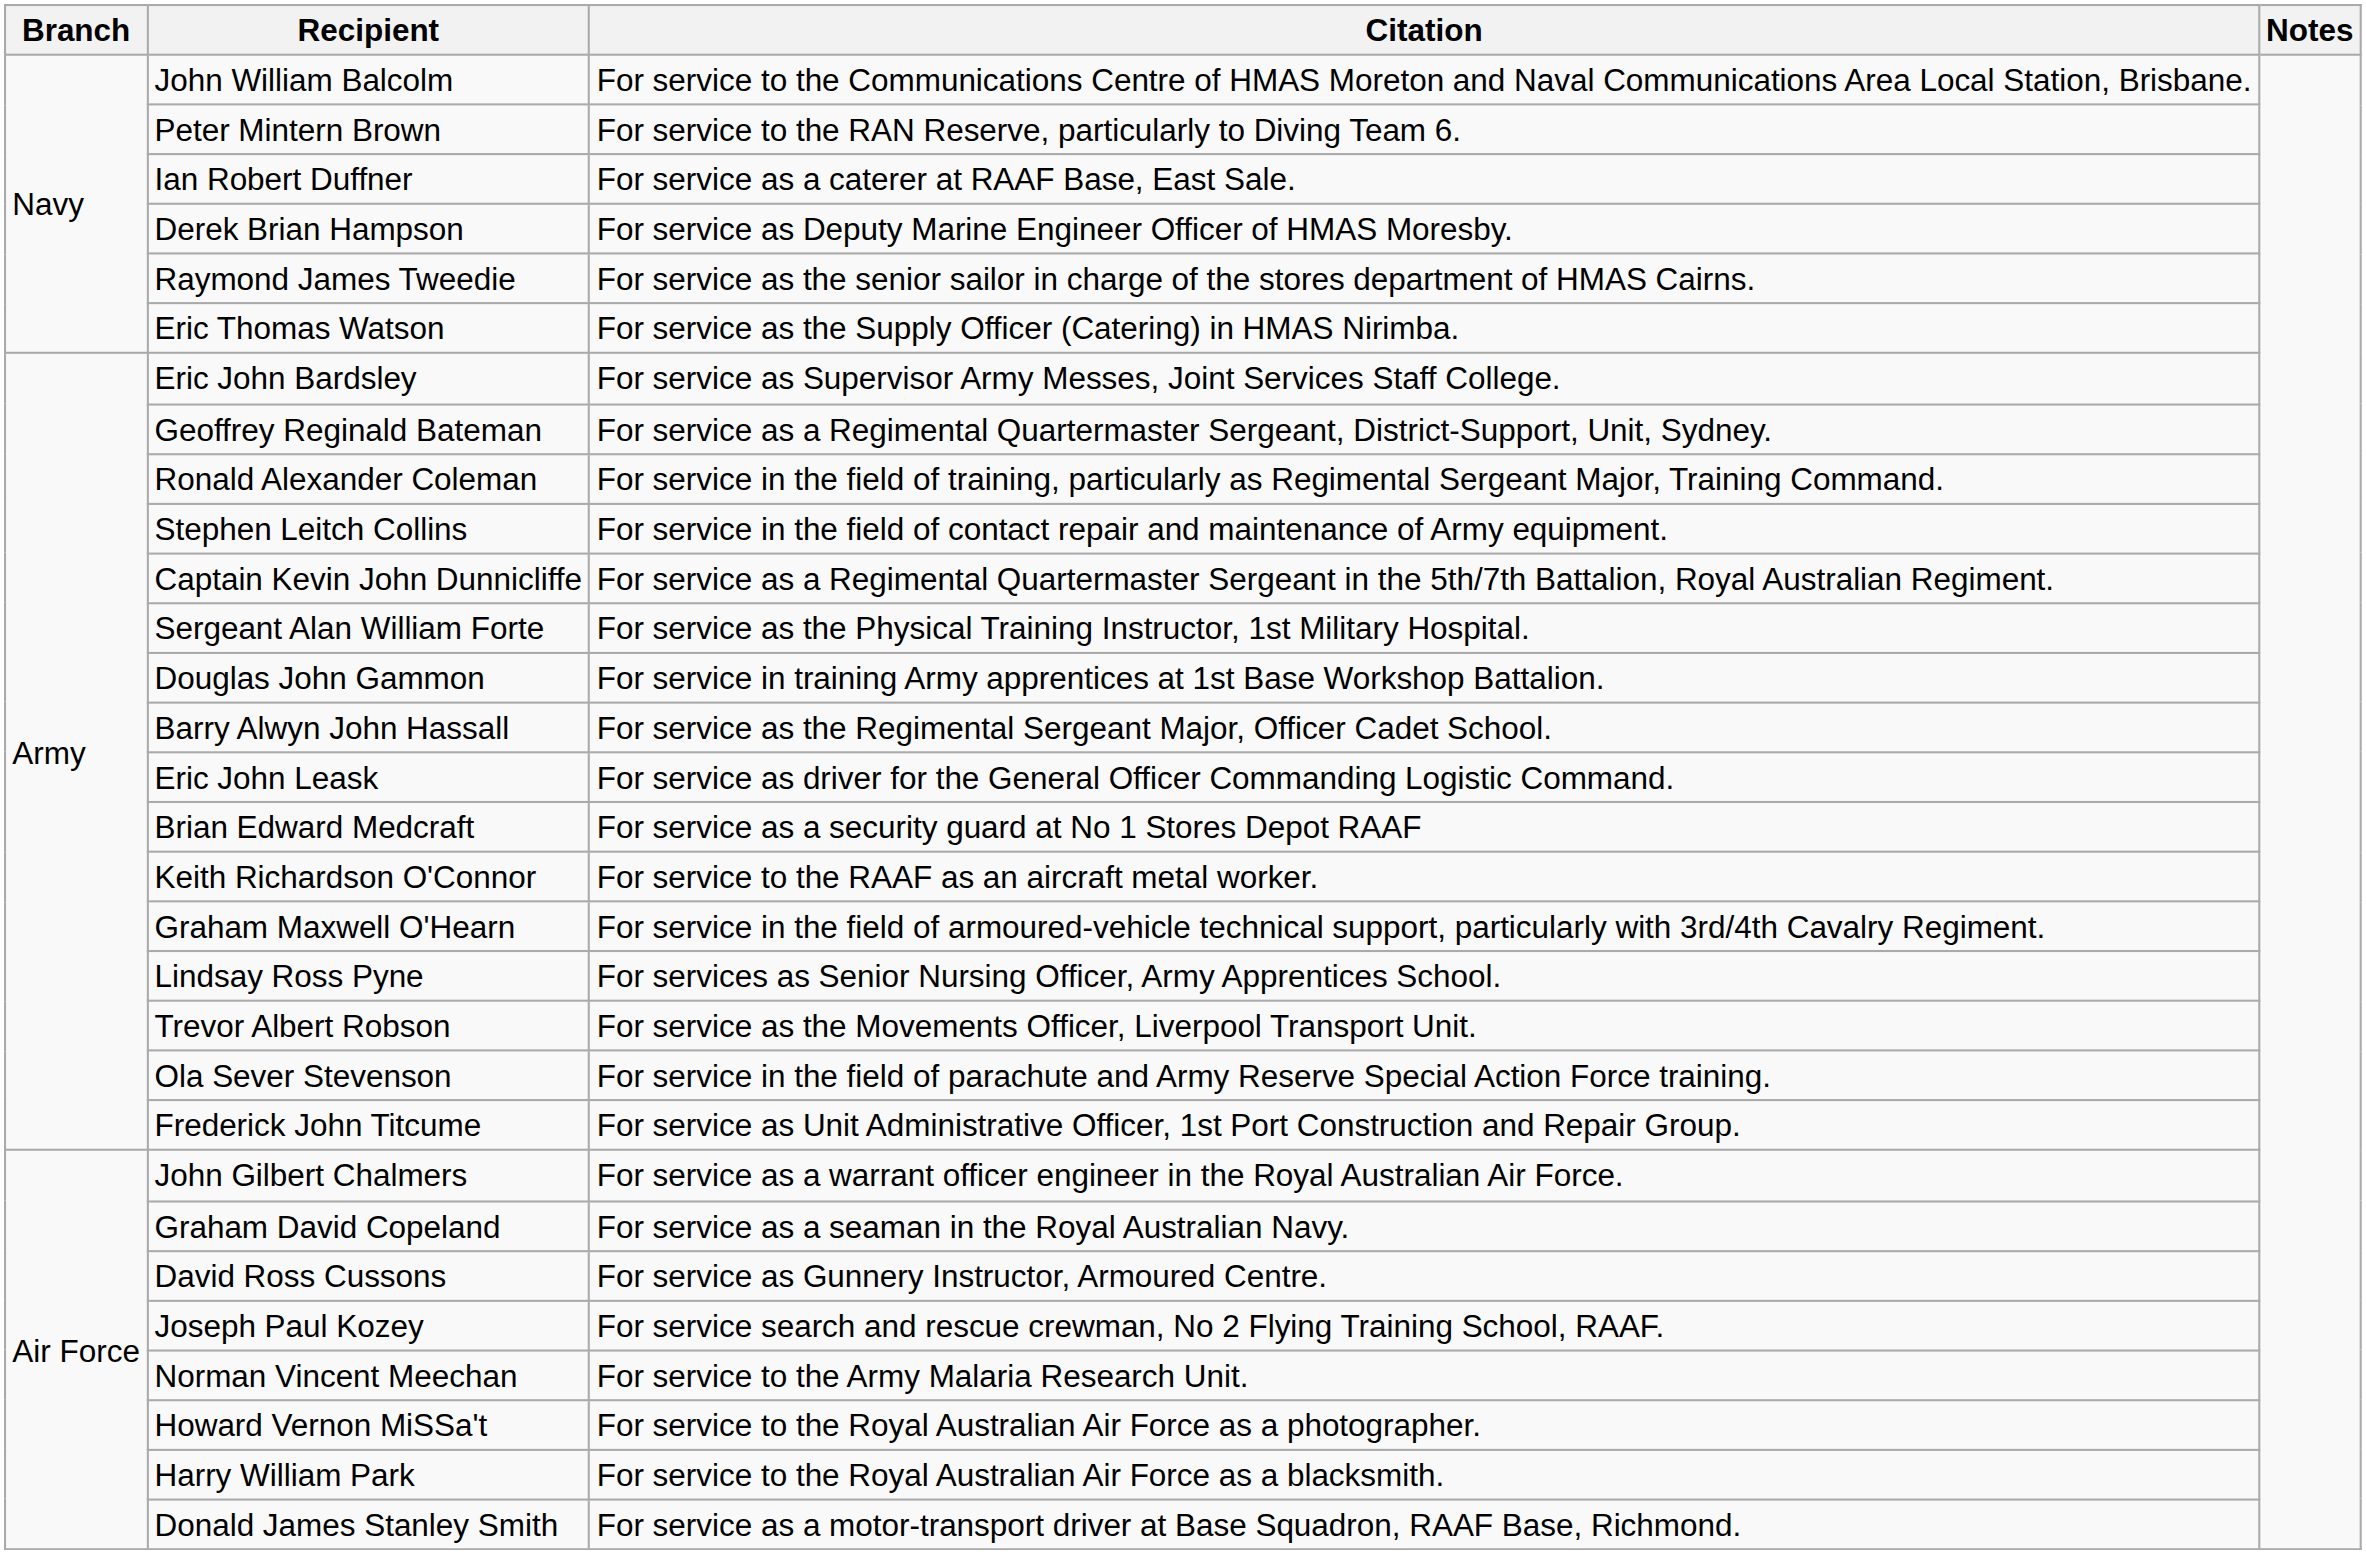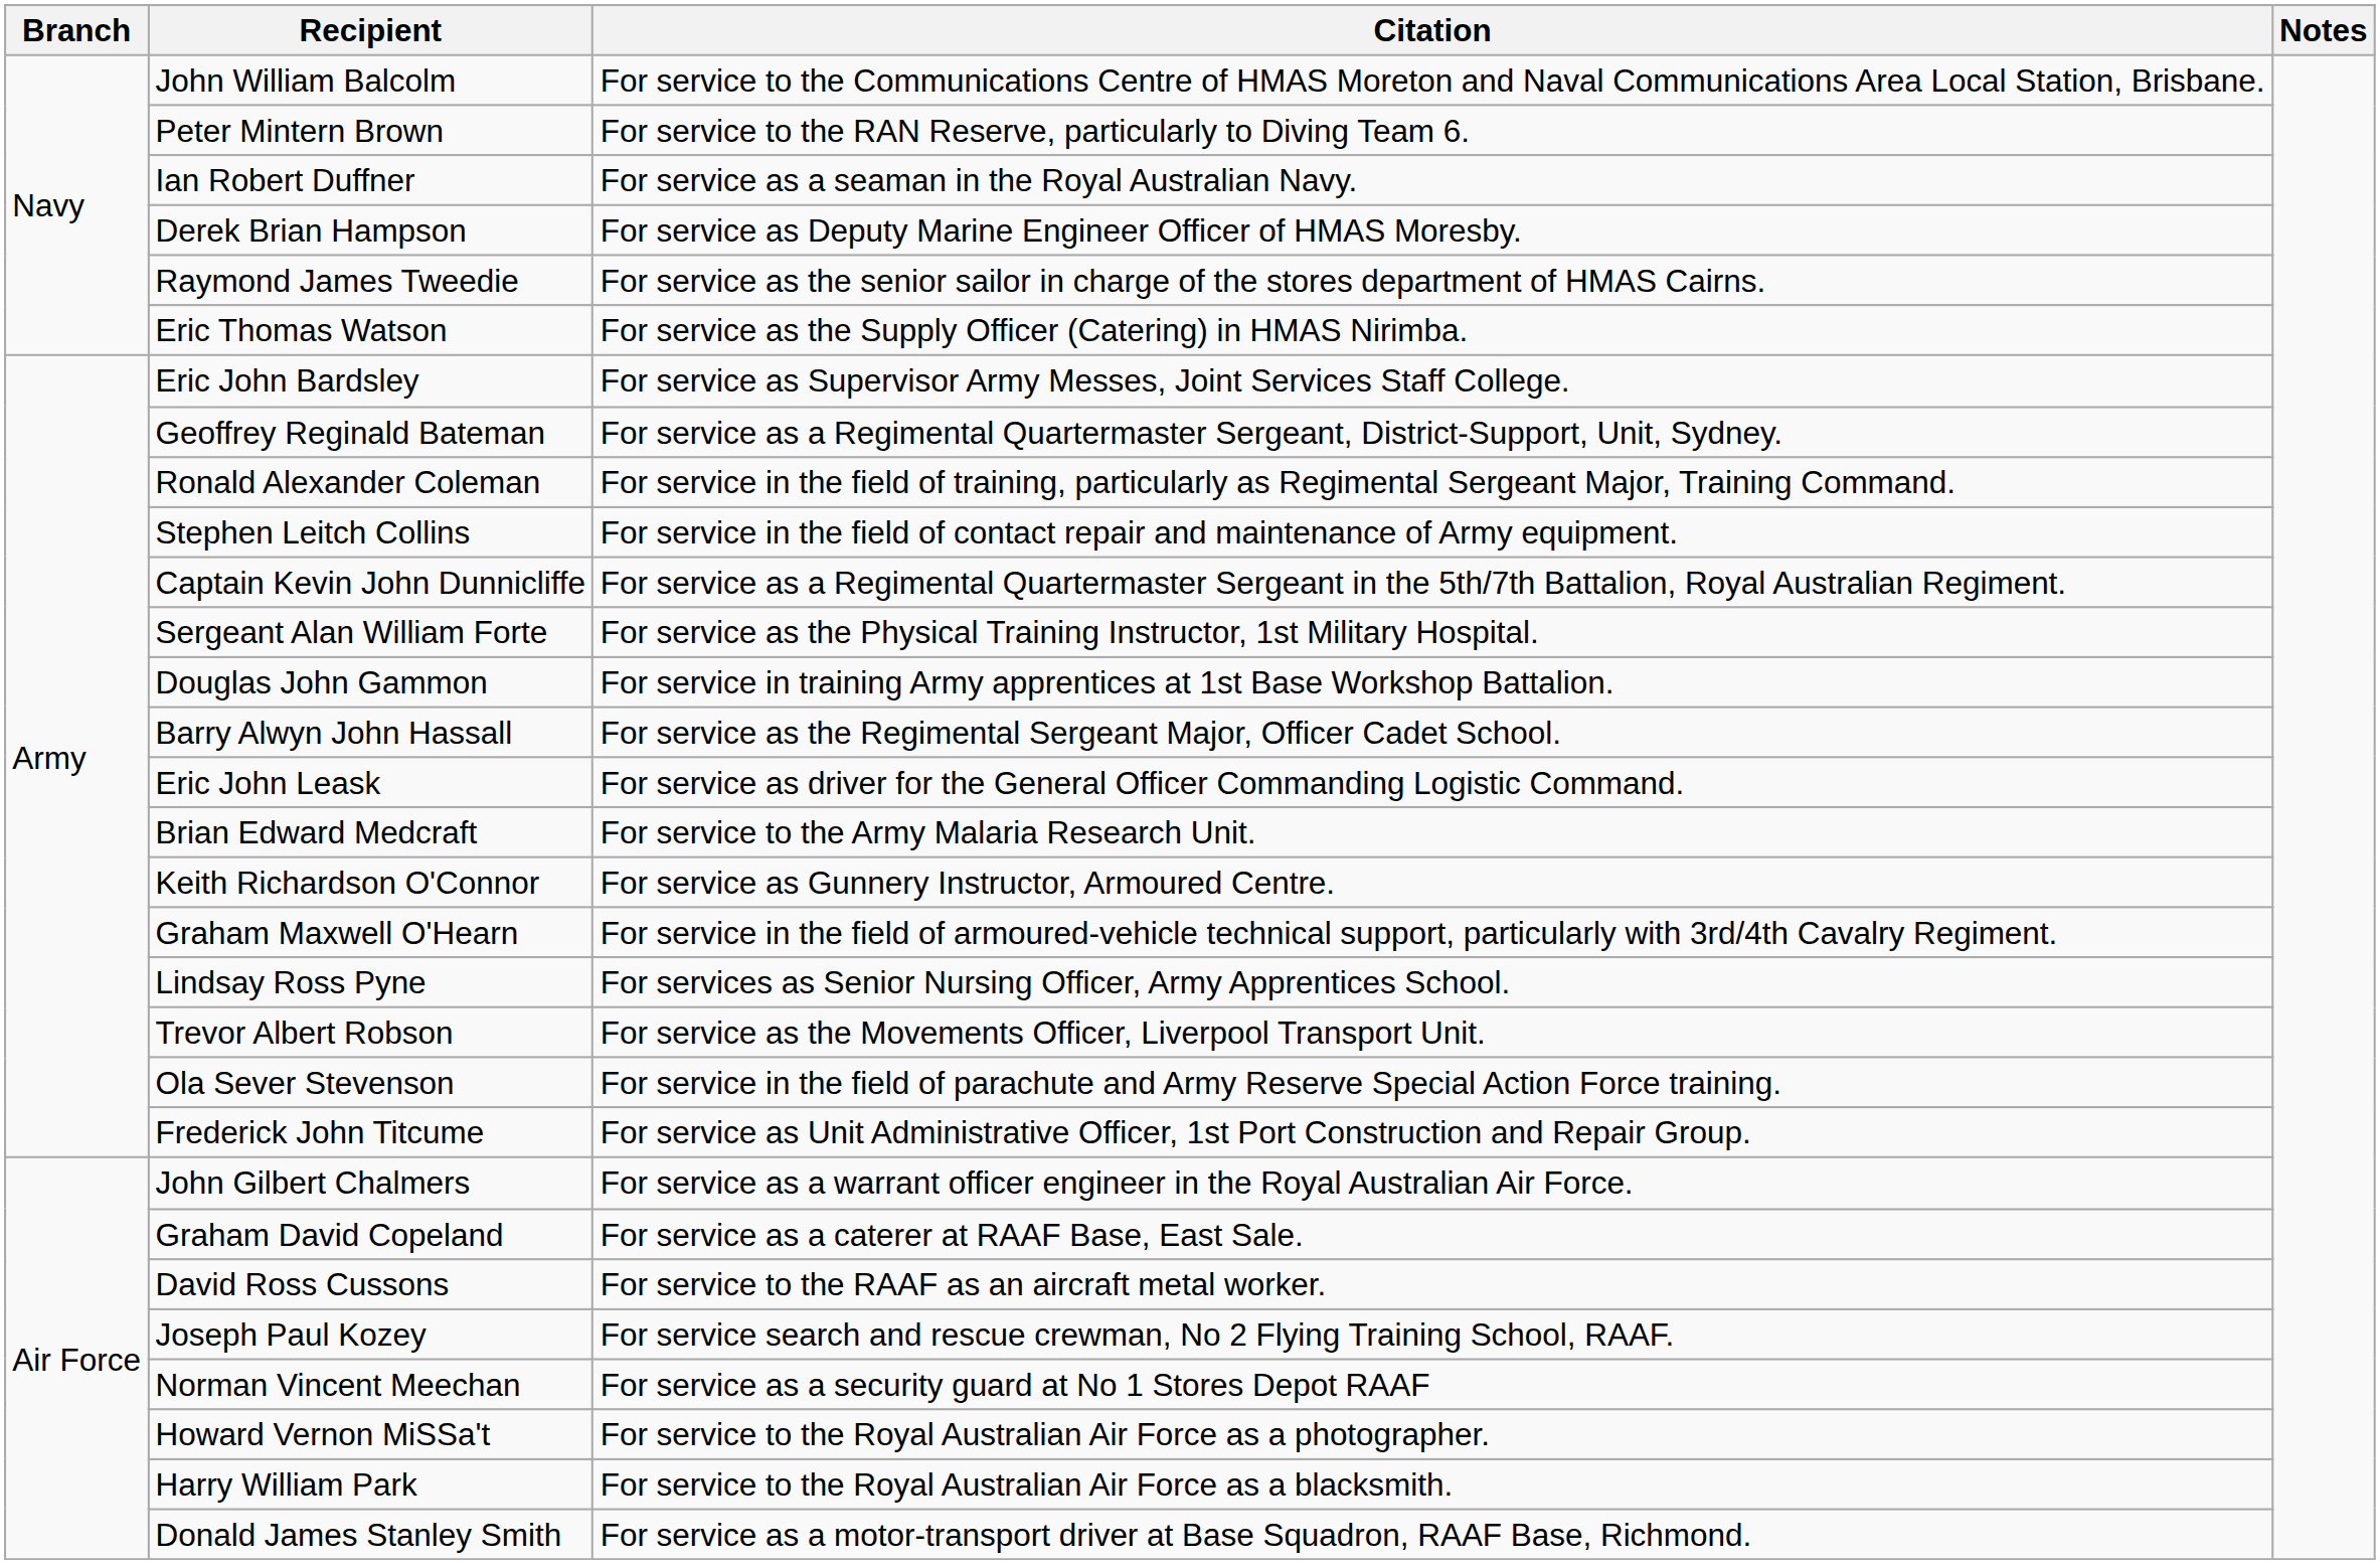Ian Robert Duffner | Citation: For service as a caterer at RAAF Base, East Sale. -> For service as a seaman in the Royal Australian Navy.
Brian Edward Medcraft | Citation: For service as a security guard at No 1 Stores Depot RAAF -> For service to the Army Malaria Research Unit.
Keith Richardson O'Connor | Citation: For service to the RAAF as an aircraft metal worker. -> For service as Gunnery Instructor, Armoured Centre.
Graham David Copeland | Citation: For service as a seaman in the Royal Australian Navy. -> For service as a caterer at RAAF Base, East Sale.
David Ross Cussons | Citation: For service as Gunnery Instructor, Armoured Centre. -> For service to the RAAF as an aircraft metal worker.
Norman Vincent Meechan | Citation: For service to the Army Malaria Research Unit. -> For service as a security guard at No 1 Stores Depot RAAF
